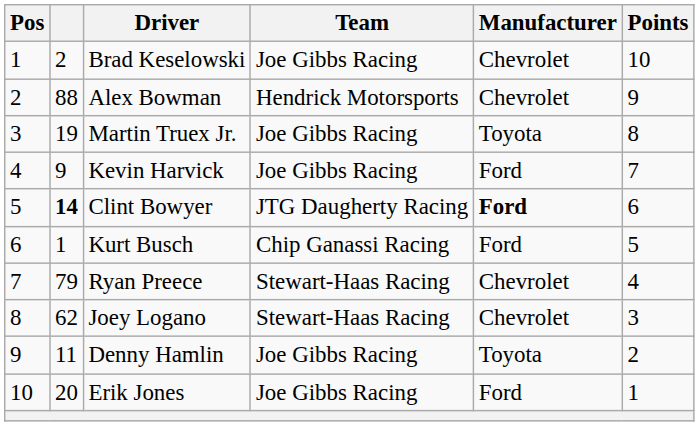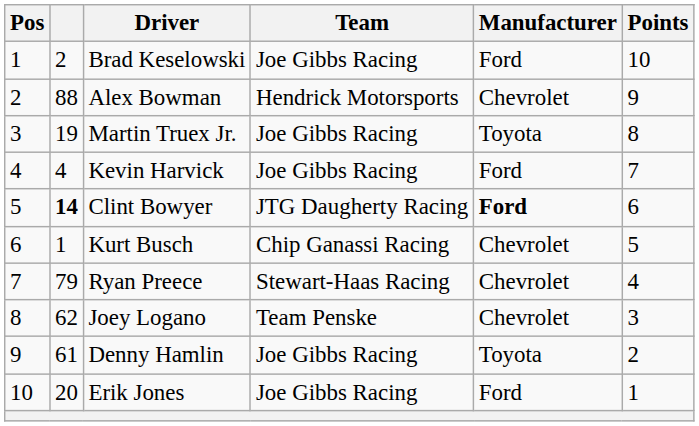Brad Keselowski | Manufacturer: Chevrolet -> Ford
Kevin Harvick | column 2: 9 -> 4
Kurt Busch | Manufacturer: Ford -> Chevrolet
Joey Logano | Team: Stewart-Haas Racing -> Team Penske
Denny Hamlin | column 2: 11 -> 61
